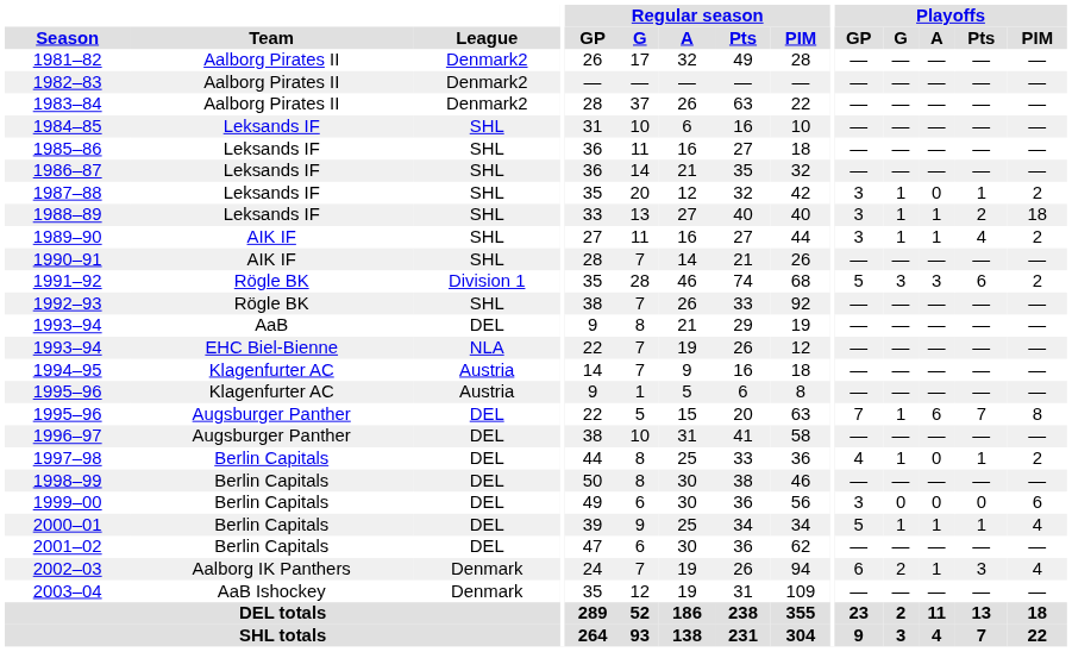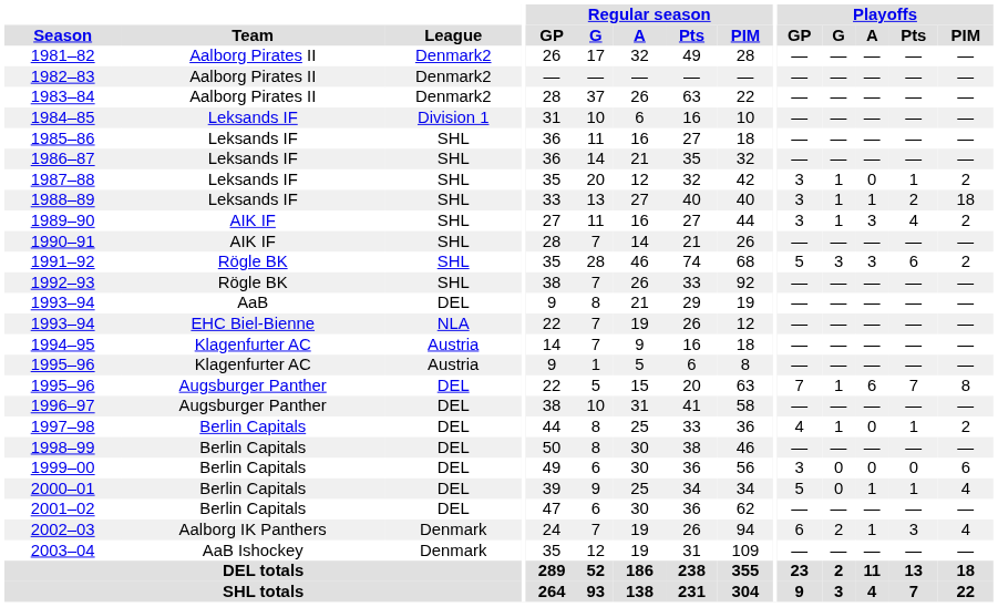1984–85 | League: SHL -> Division 1
1989–90 | Playoffs / A: 1 -> 3
1991–92 | League: Division 1 -> SHL
2000–01 | Playoffs / G: 1 -> 0
